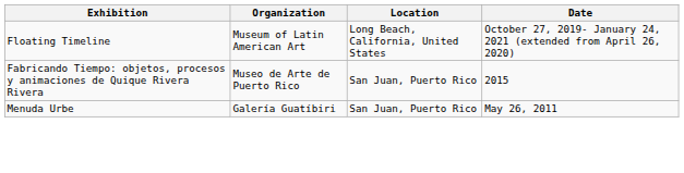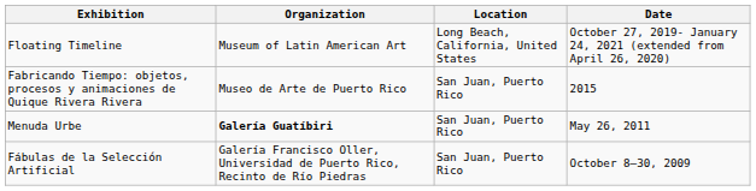Menuda Urbe | Organization: normal -> bold
+ row: Fábulas de la Selección Artificial | Galería Francisco Oller, Universidad de Puerto Rico, Recinto de Río Piedras | San Juan, Puerto Rico | October 8–30, 2009
